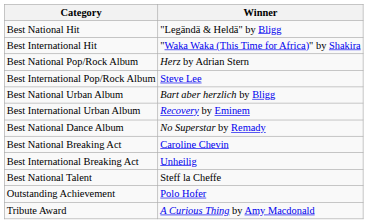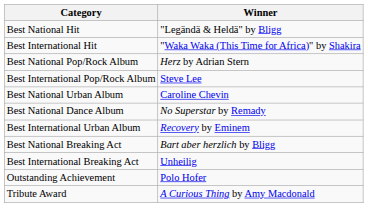Best National Urban Album | Winner: Bart aber herzlich by Bligg -> Caroline Chevin
rows swapped: Best International Urban Album <-> Best National Dance Album
Best National Breaking Act | Winner: Caroline Chevin -> Bart aber herzlich by Bligg
- row: Best National Talent | Steff la Cheffe
